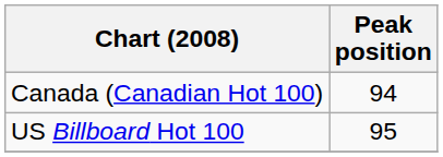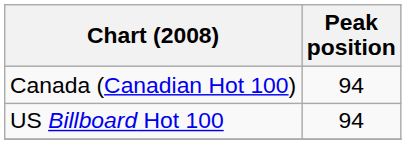US Billboard Hot 100 | Peak position: 95 -> 94
